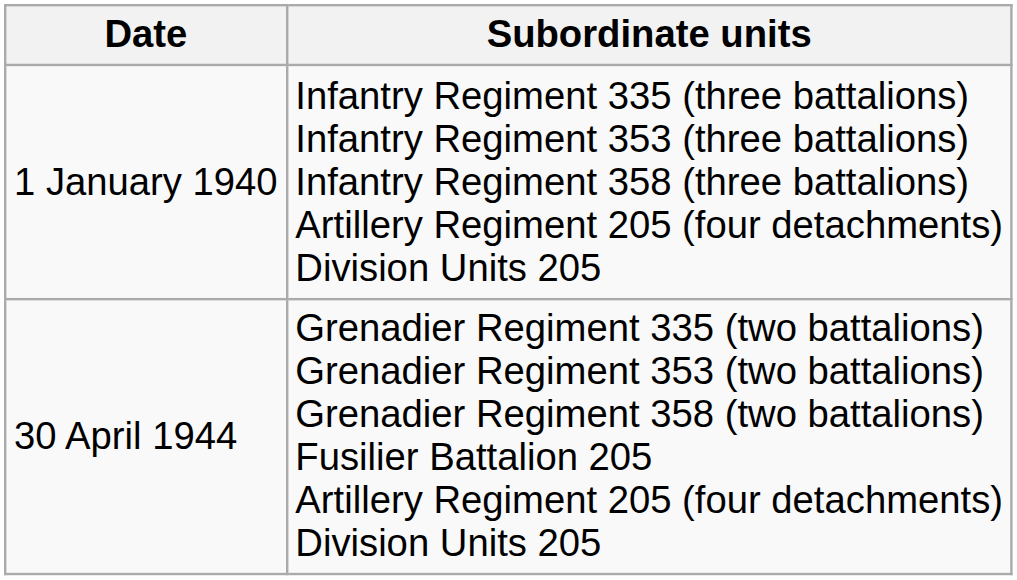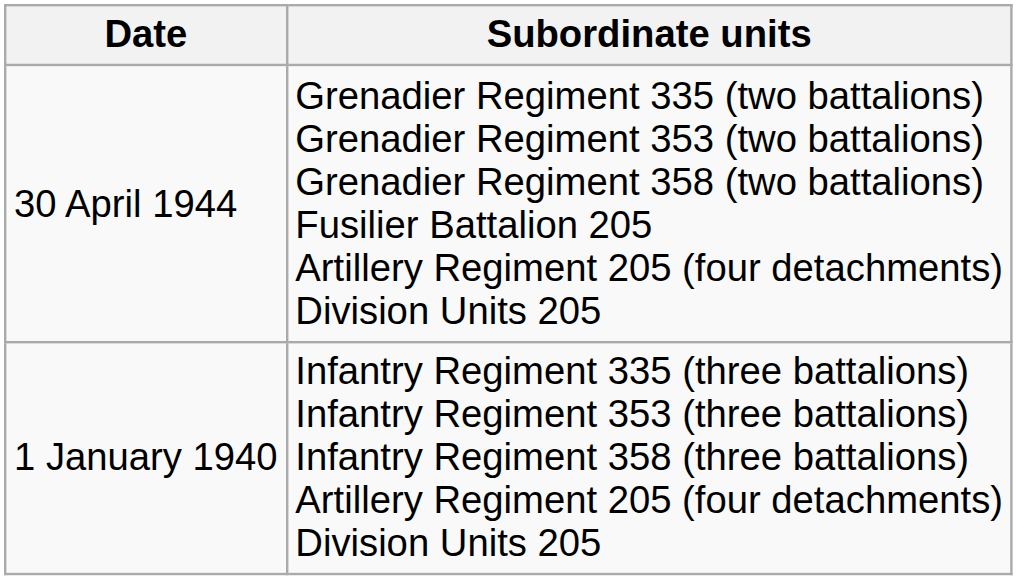rows swapped: 1 January 1940 <-> 30 April 1944
